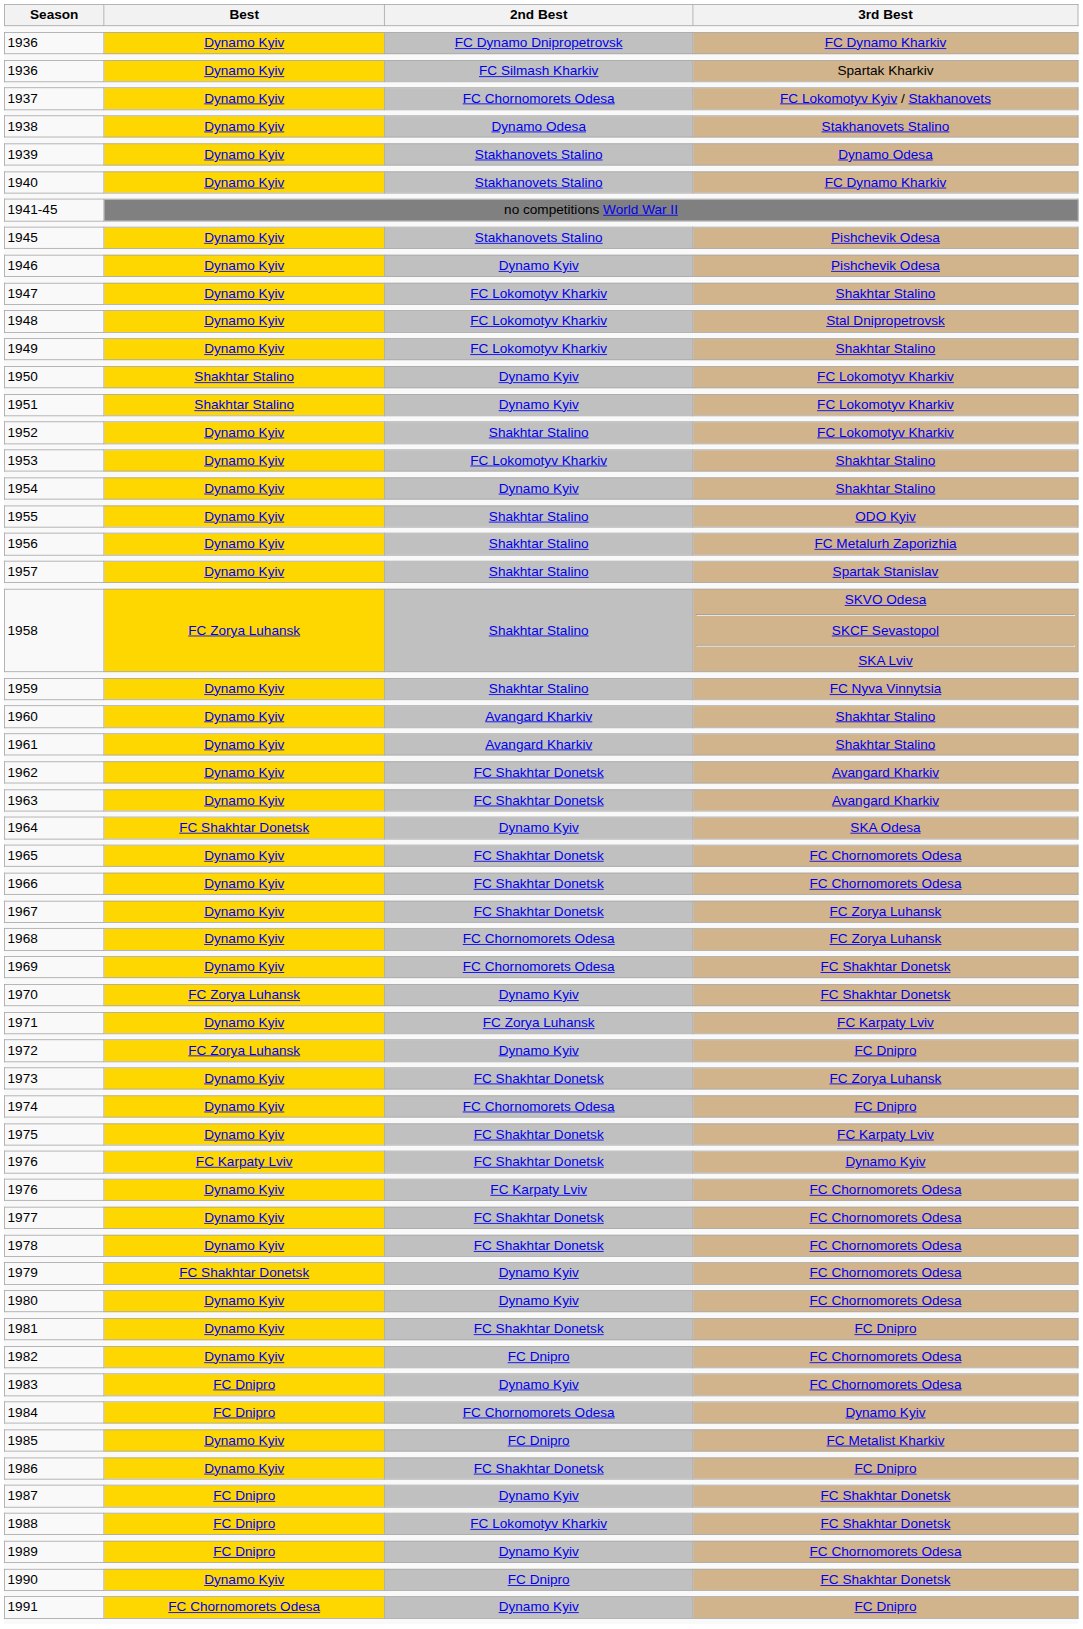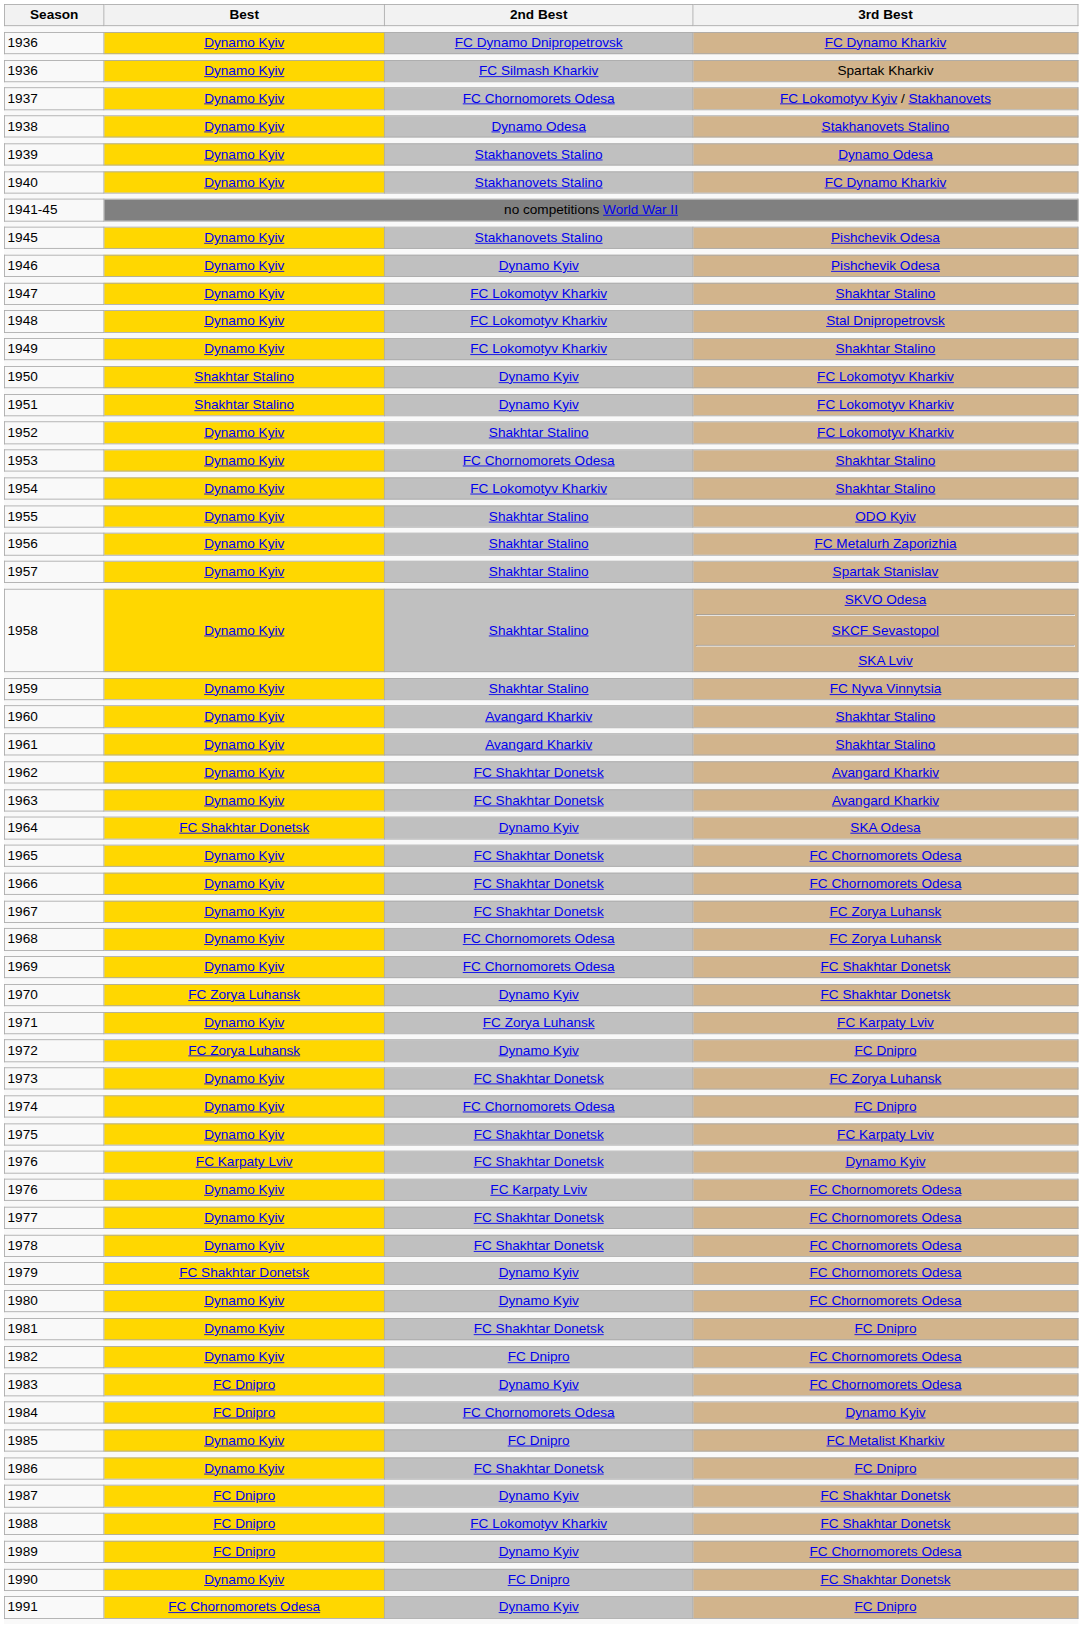1953 | 2nd Best: FC Lokomotyv Kharkiv -> FC Chornomorets Odesa
1954 | 2nd Best: Dynamo Kyiv -> FC Lokomotyv Kharkiv
1958 | Best: FC Zorya Luhansk -> Dynamo Kyiv
